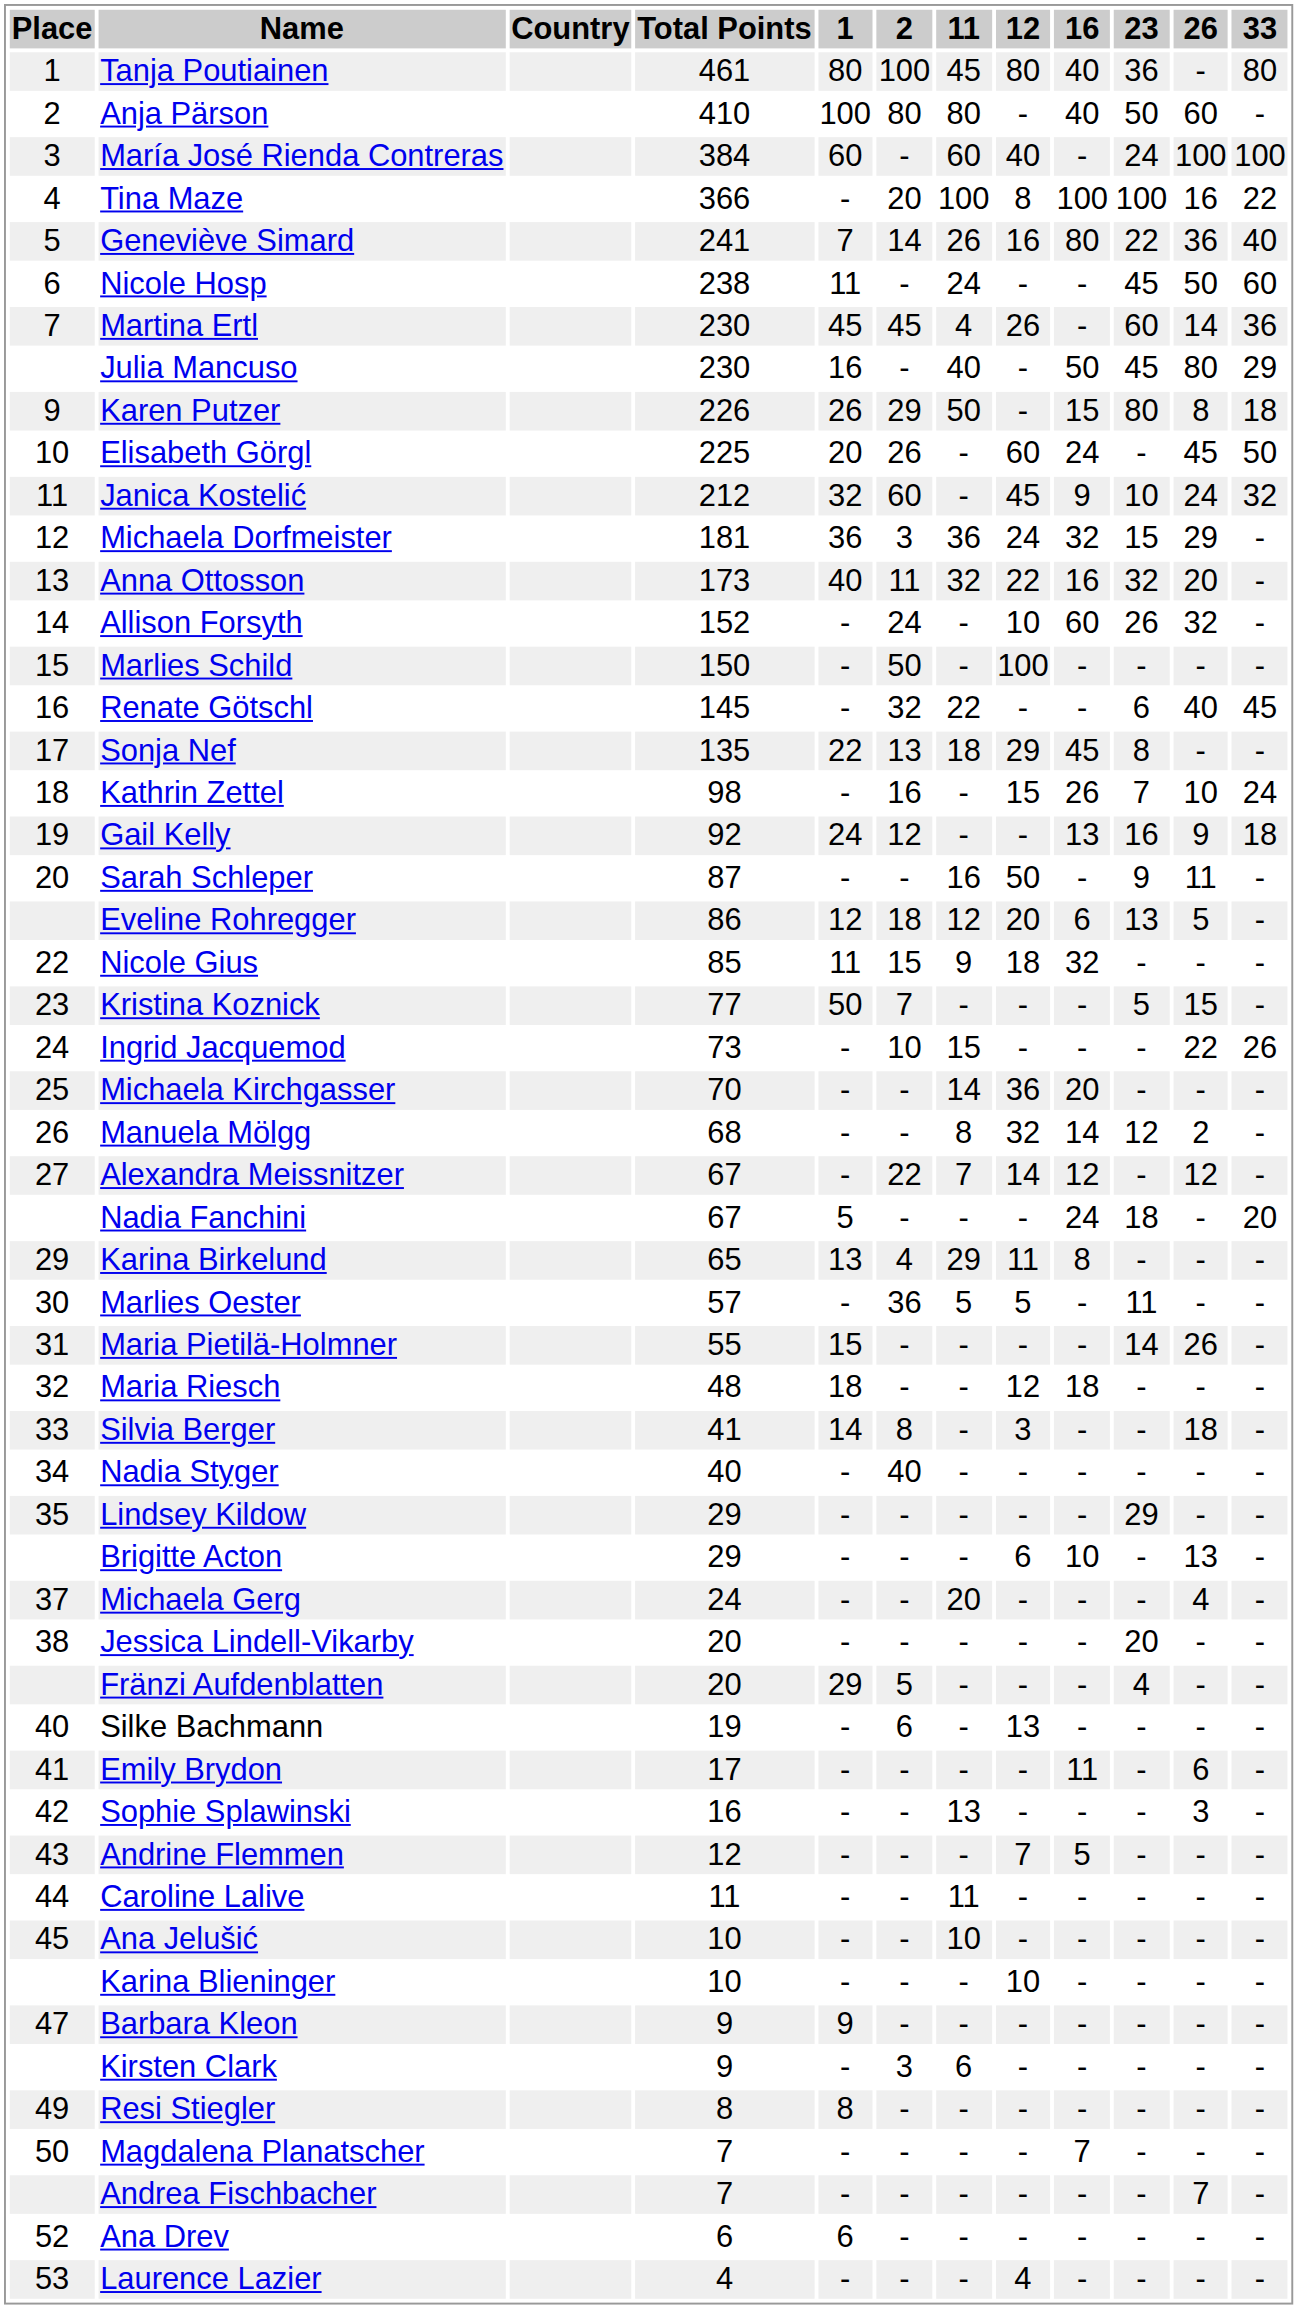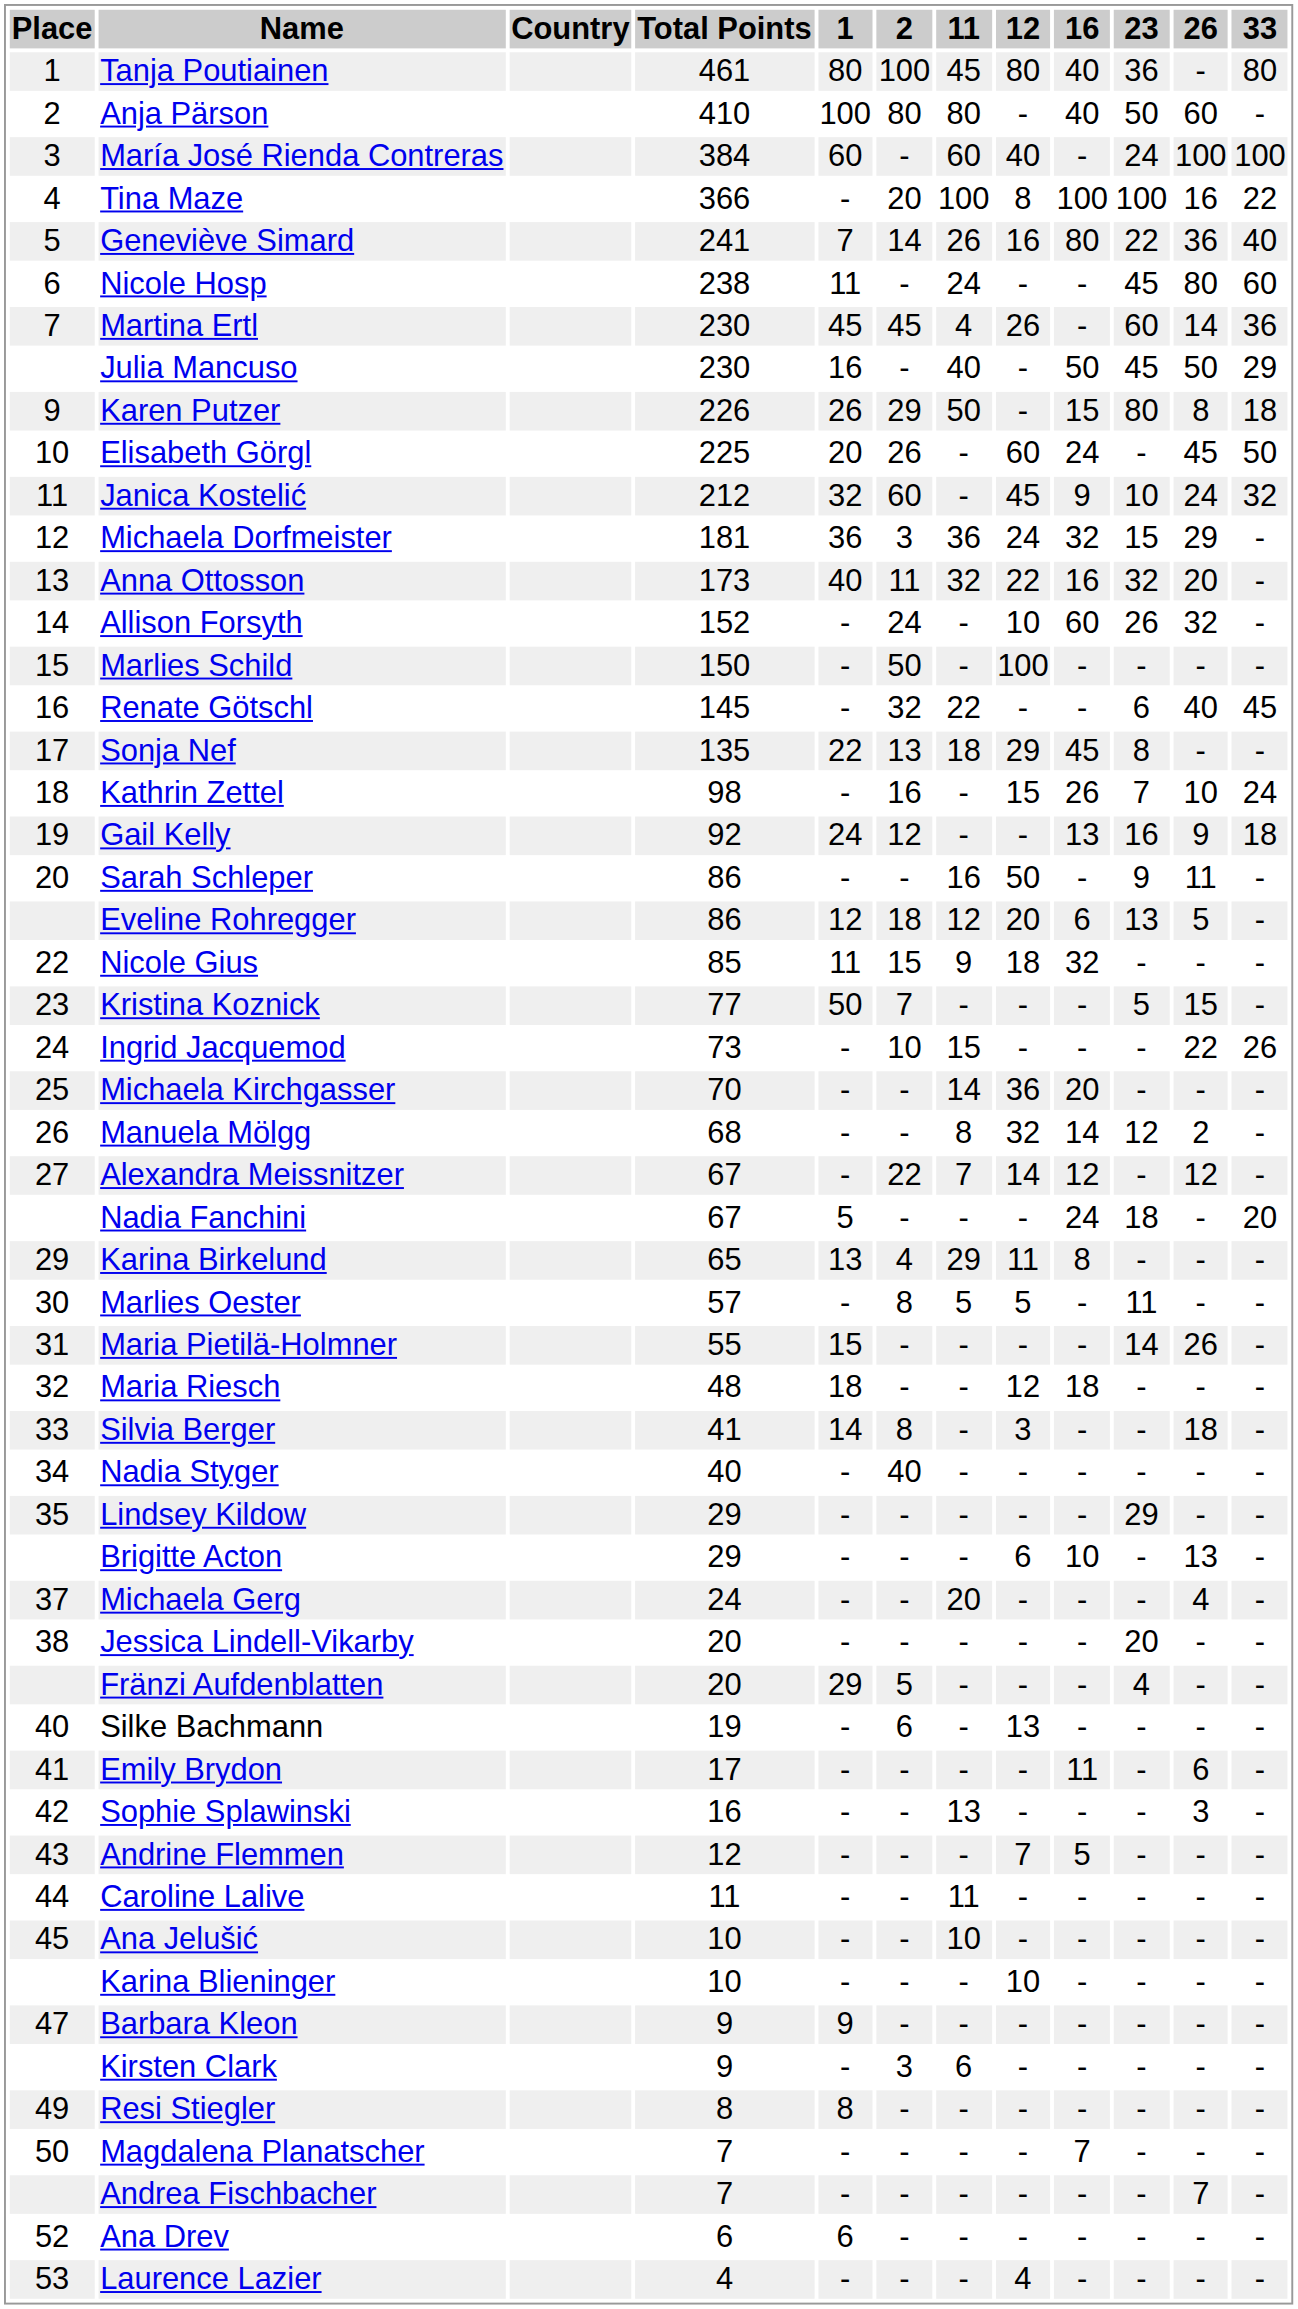Nicole Hosp | 26: 50 -> 80
Julia Mancuso | 26: 80 -> 50
Sarah Schleper | Total Points: 87 -> 86
Marlies Oester | 2: 36 -> 8
